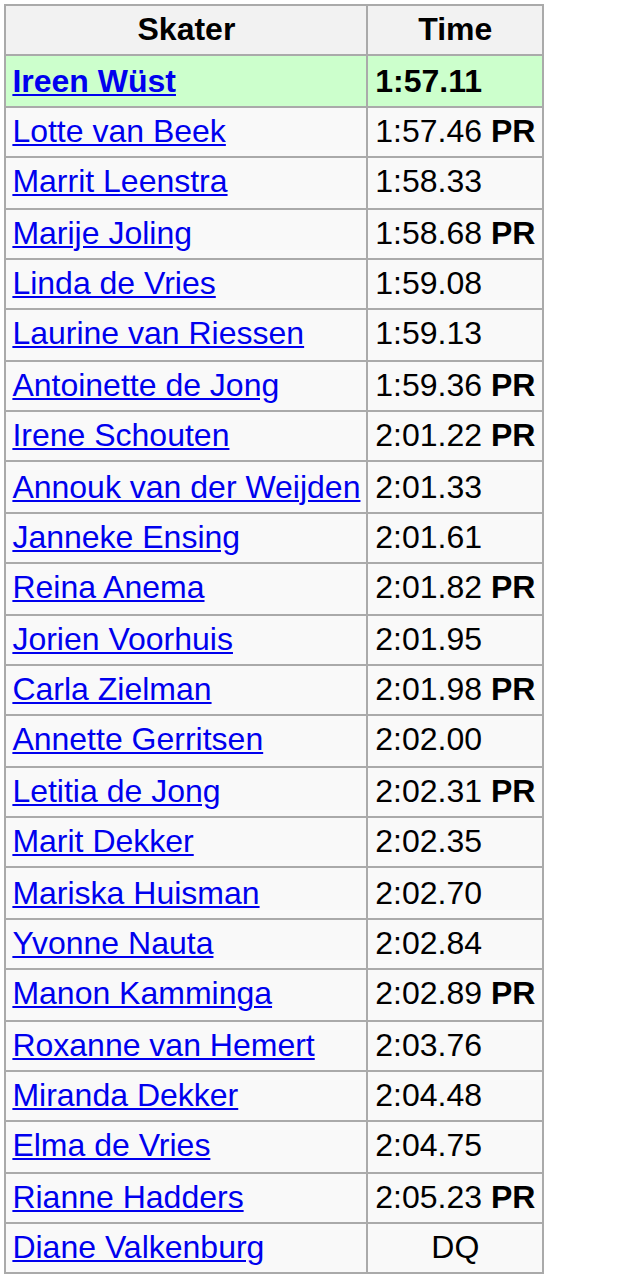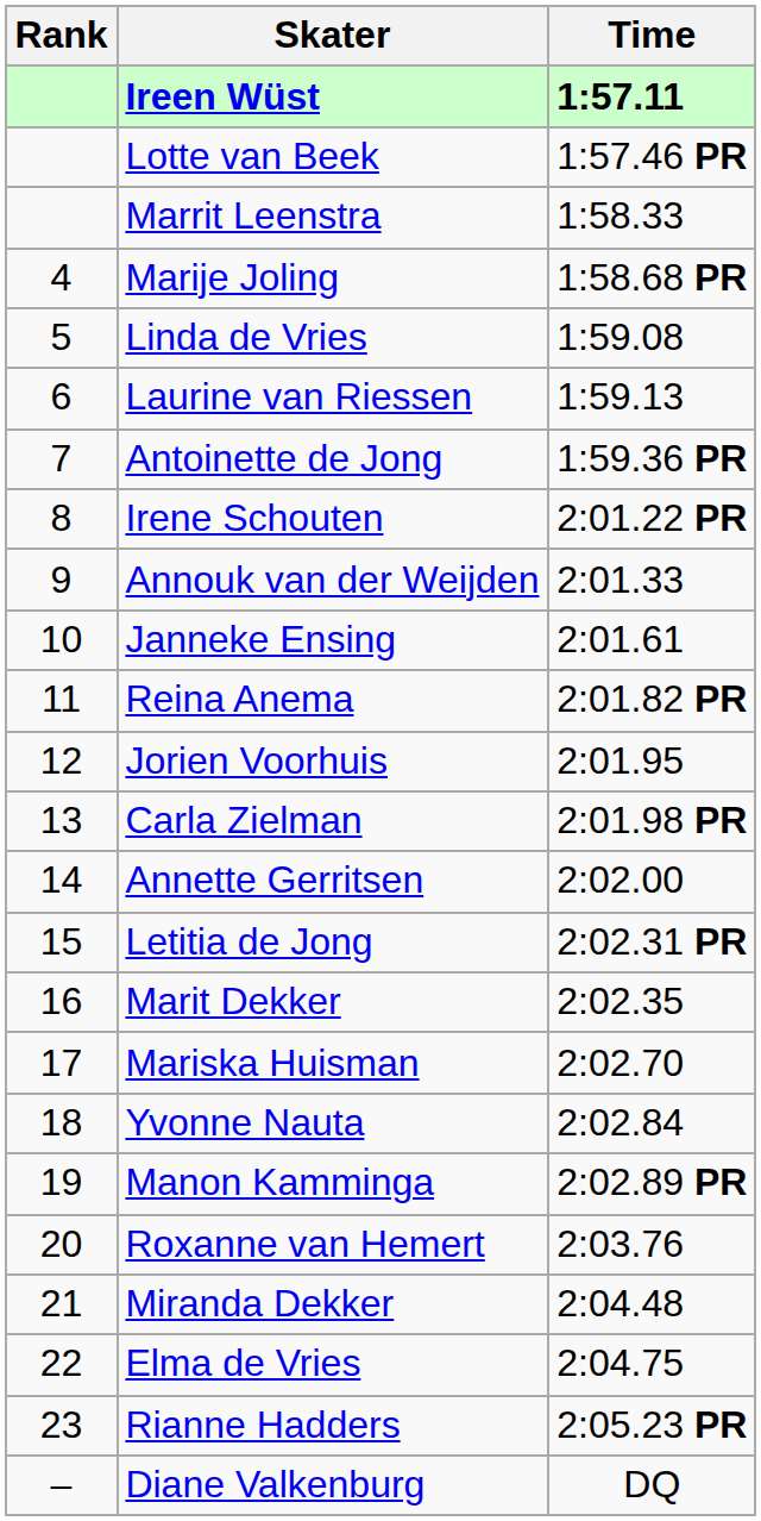+ column: Rank | 4 | 5 | 6 | 7 | 8 | 9 | 10 | 11 | 12 | 13 | 14 | 15 | 16 | 17 | 18 | 19 | 20 | 21 | 22 | 23 | –
